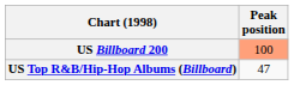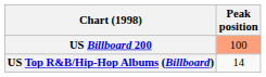US Top R&B/Hip-Hop Albums (Billboard) | Peak position: 47 -> 14
